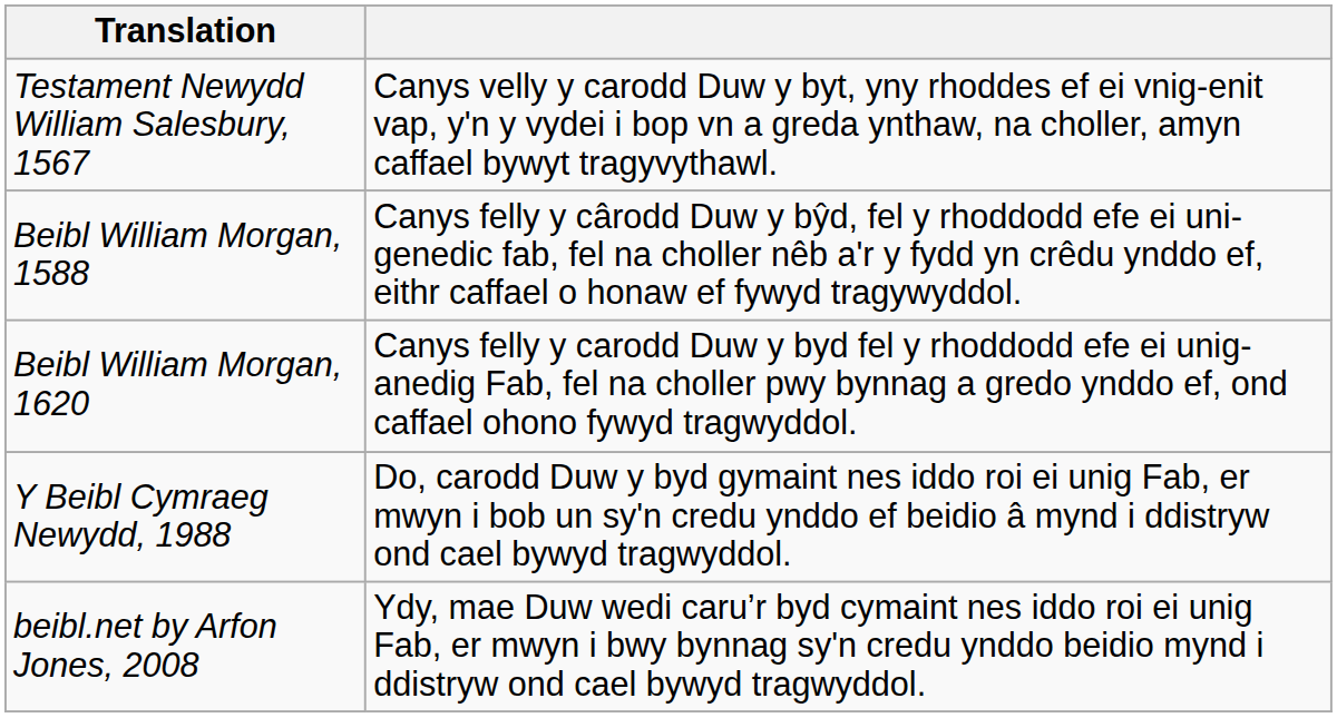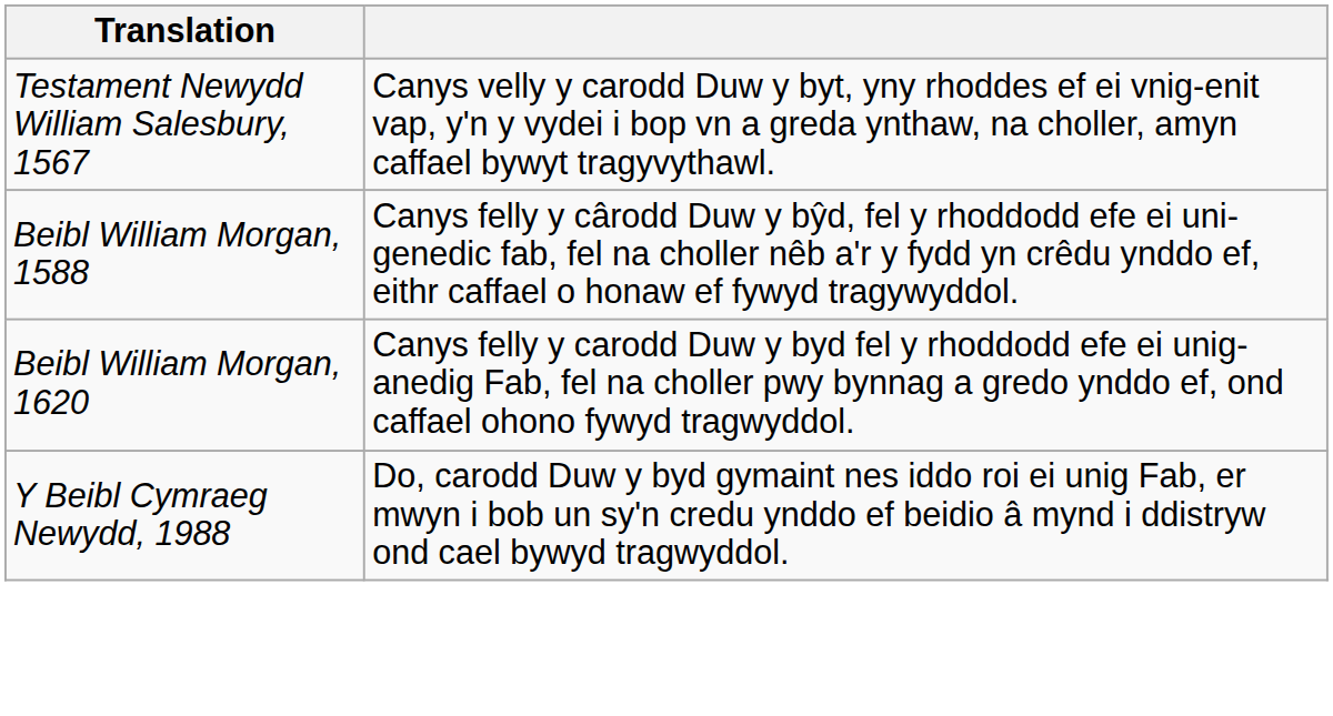- row: beibl.net by Arfon Jones, 2008 | Ydy, mae Duw wedi caru’r byd cymaint nes iddo roi ei unig Fab, er mwyn i bwy bynnag sy'n credu ynddo beidio mynd i ddistryw ond cael bywyd tragwyddol.
